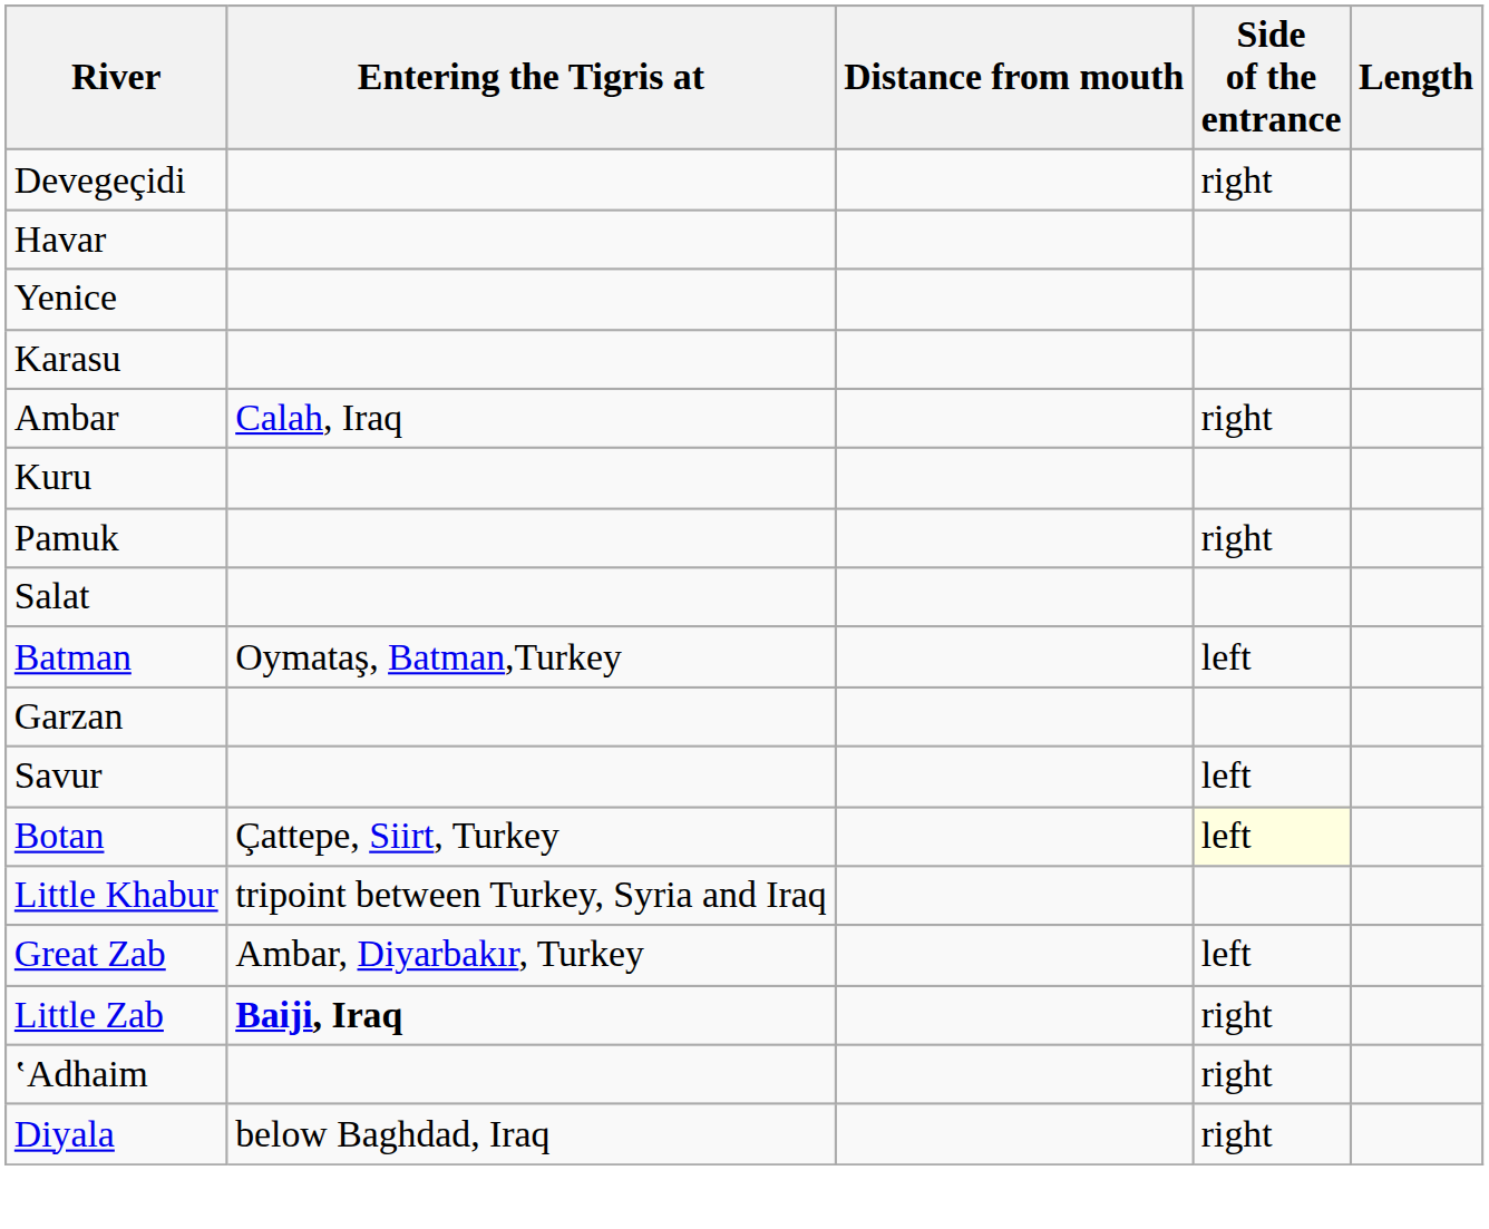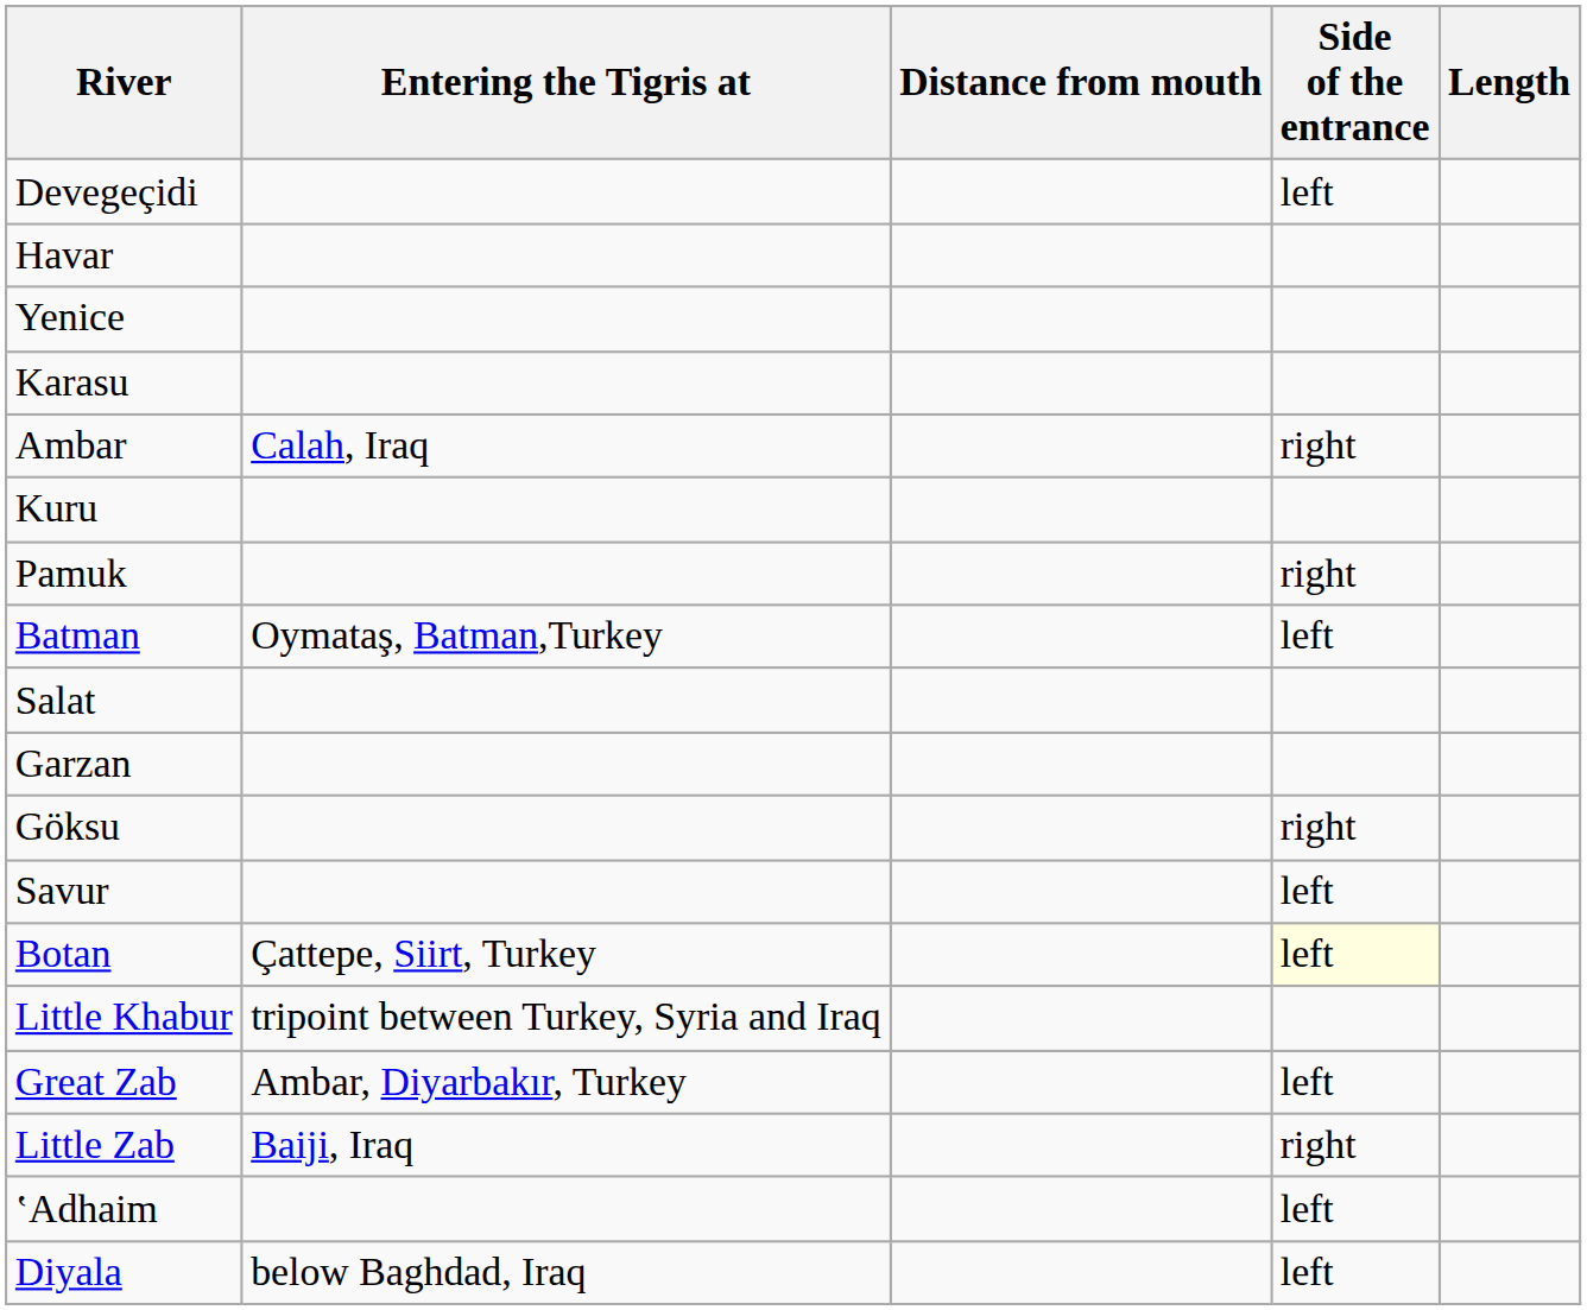Devegeçidi | Side of the entrance: right -> left
rows swapped: Salat <-> Batman
+ row: Göksu | right
Little Zab | Entering the Tigris at: bold -> normal
‛Adhaim | Side of the entrance: right -> left
Diyala | Side of the entrance: right -> left
